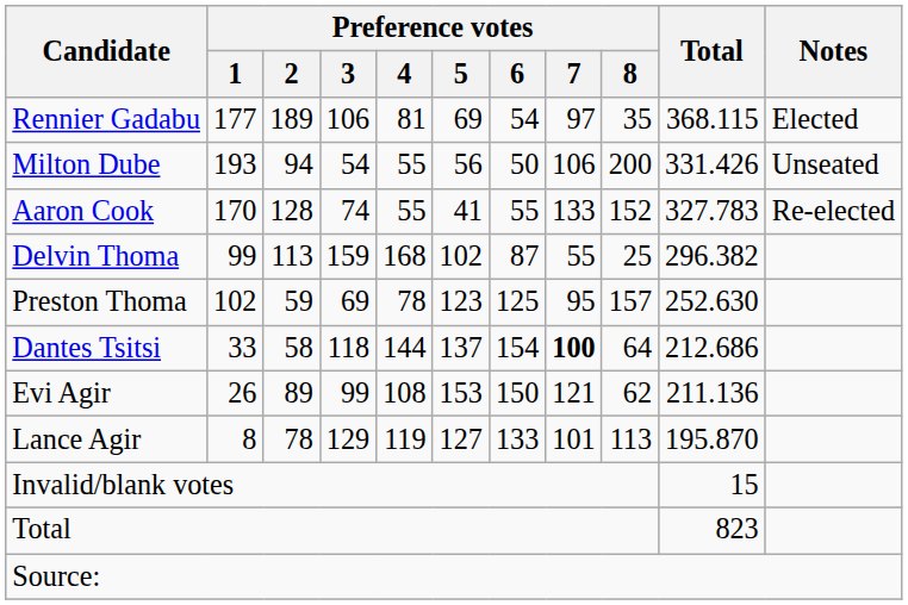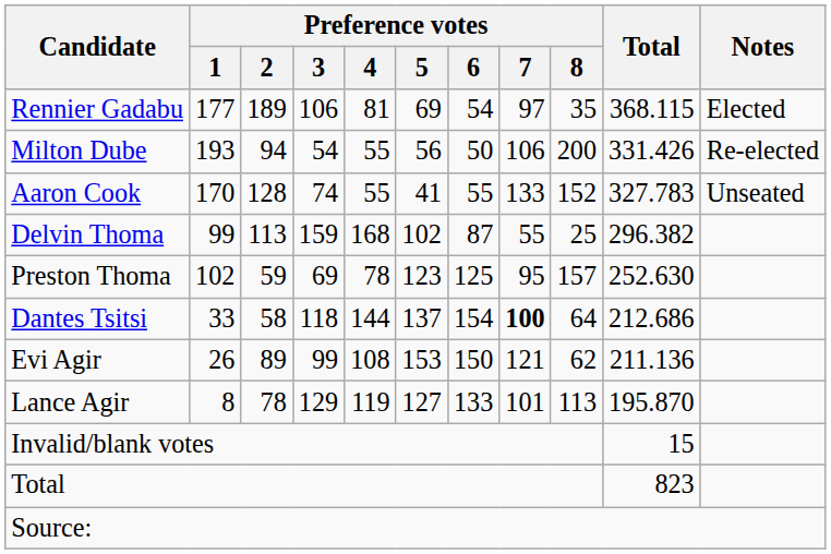Milton Dube | Notes: Unseated -> Re-elected
Aaron Cook | Notes: Re-elected -> Unseated
